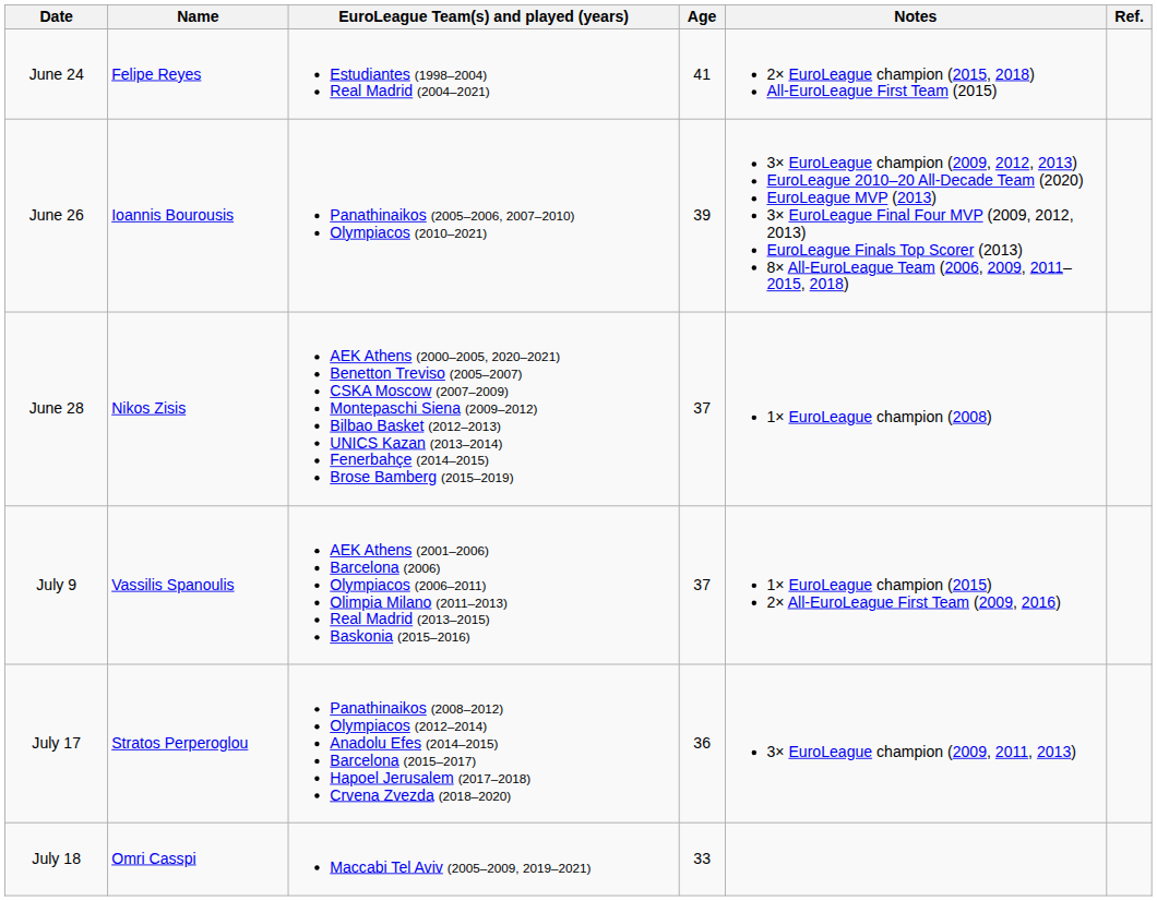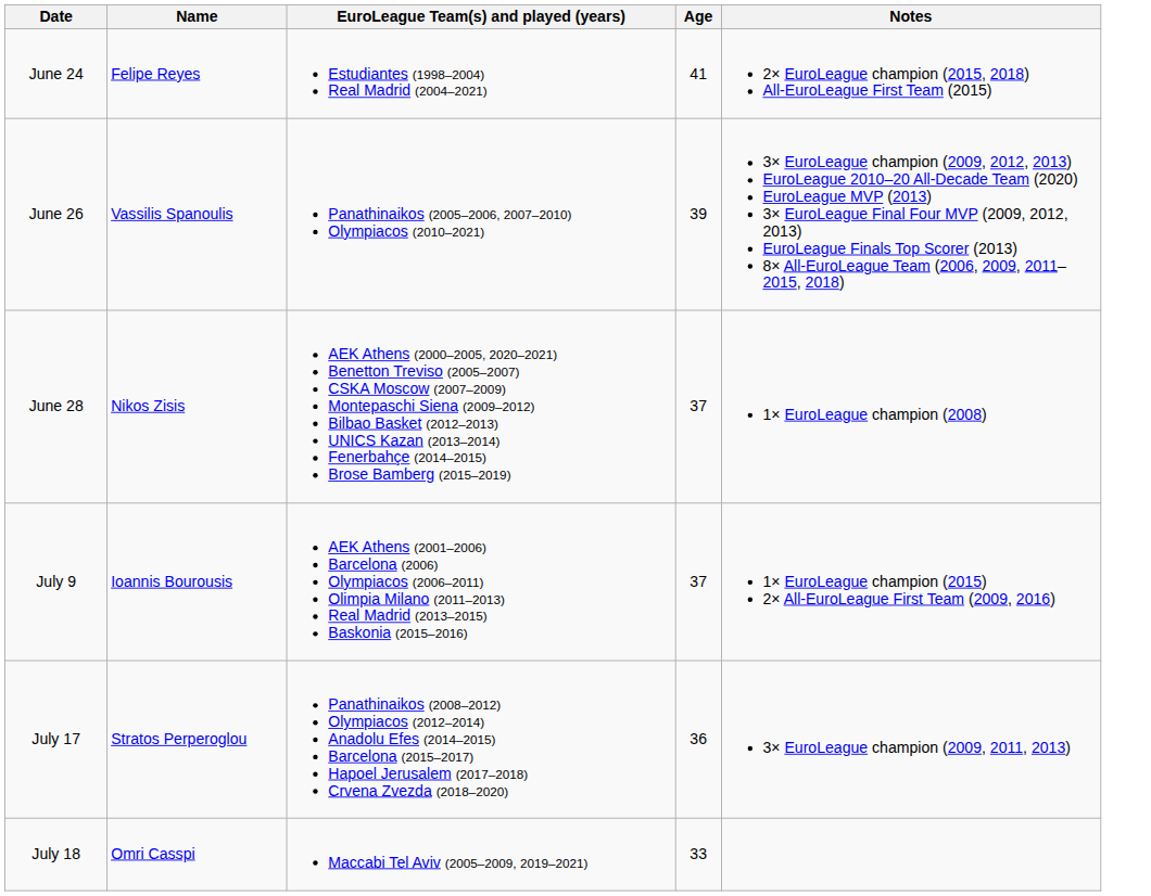- column: Ref.
June 26 | Name: Ioannis Bourousis -> Vassilis Spanoulis
July 9 | Name: Vassilis Spanoulis -> Ioannis Bourousis
